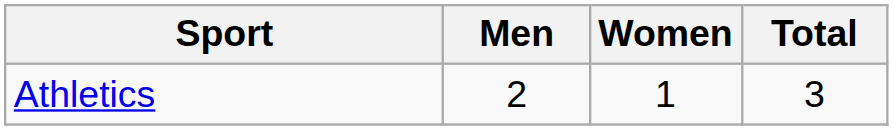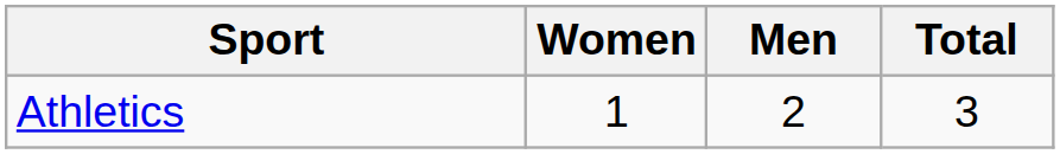columns swapped: Men <-> Women
